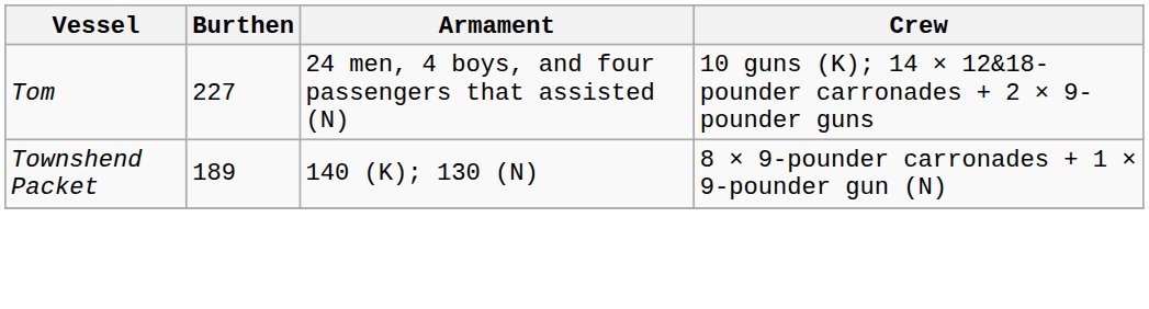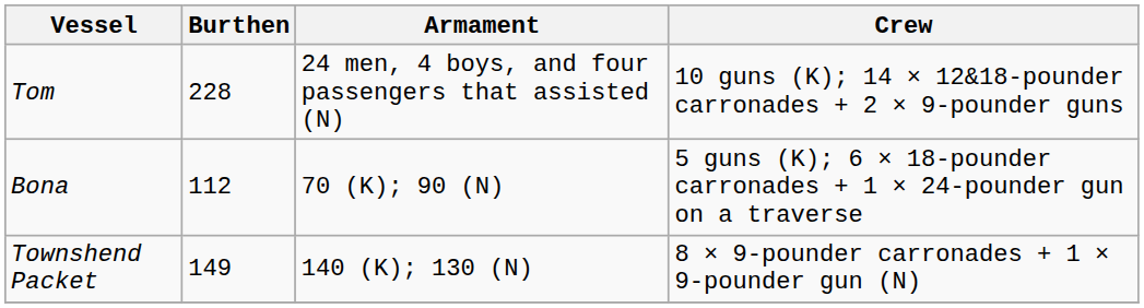Tom | Burthen: 227 -> 228
+ row: Bona | 112 | 70 (K); 90 (N) | 5 guns (K); 6 × 18-pounder carronades + 1 × 24-pounder gun on a traverse
Townshend Packet | Burthen: 189 -> 149
